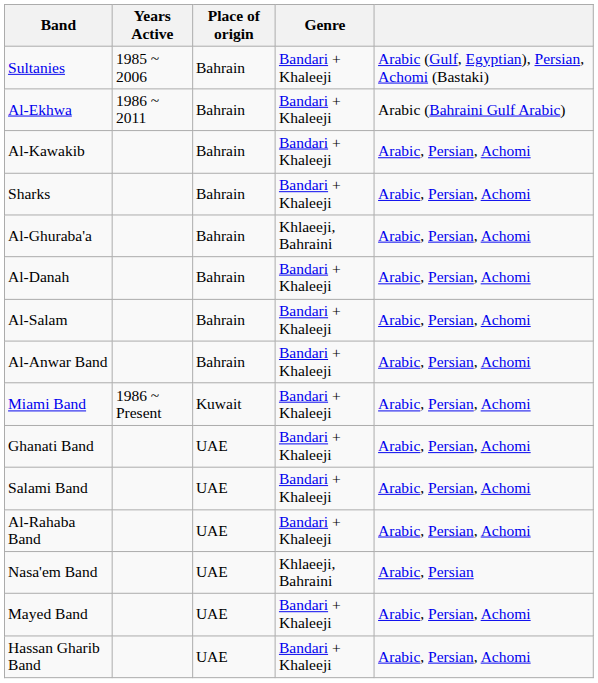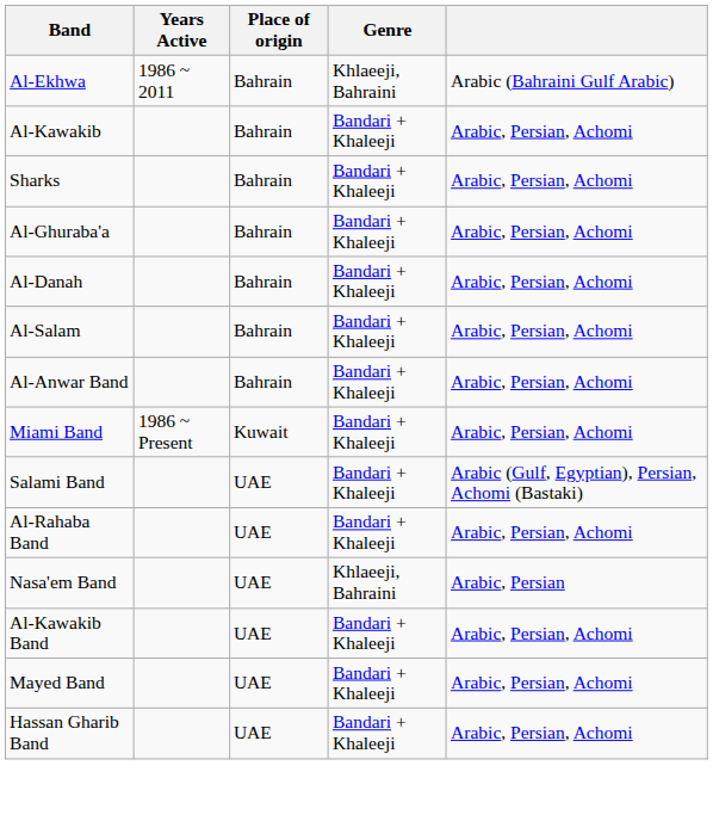- row: Sultanies | 1985 ~ 2006 | Bahrain | Bandari + Khaleeji | Arabic (Gulf, Egyptian), Persian, Achomi (Bastaki)
Al-Ekhwa | Genre: Bandari + Khaleeji -> Khlaeeji, Bahraini
Al-Ghuraba'a | Genre: Khlaeeji, Bahraini -> Bandari + Khaleeji
- row: Ghanati Band | UAE | Bandari + Khaleeji | Arabic, Persian, Achomi
Salami Band | column 5: Arabic, Persian, Achomi -> Arabic (Gulf, Egyptian), Persian, Achomi (Bastaki)
+ row: Al-Kawakib Band | UAE | Bandari + Khaleeji | Arabic, Persian, Achomi
